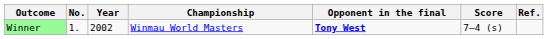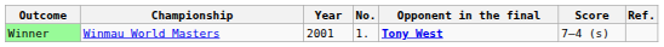columns swapped: No. <-> Championship
Winner | Year: 2002 -> 2001
